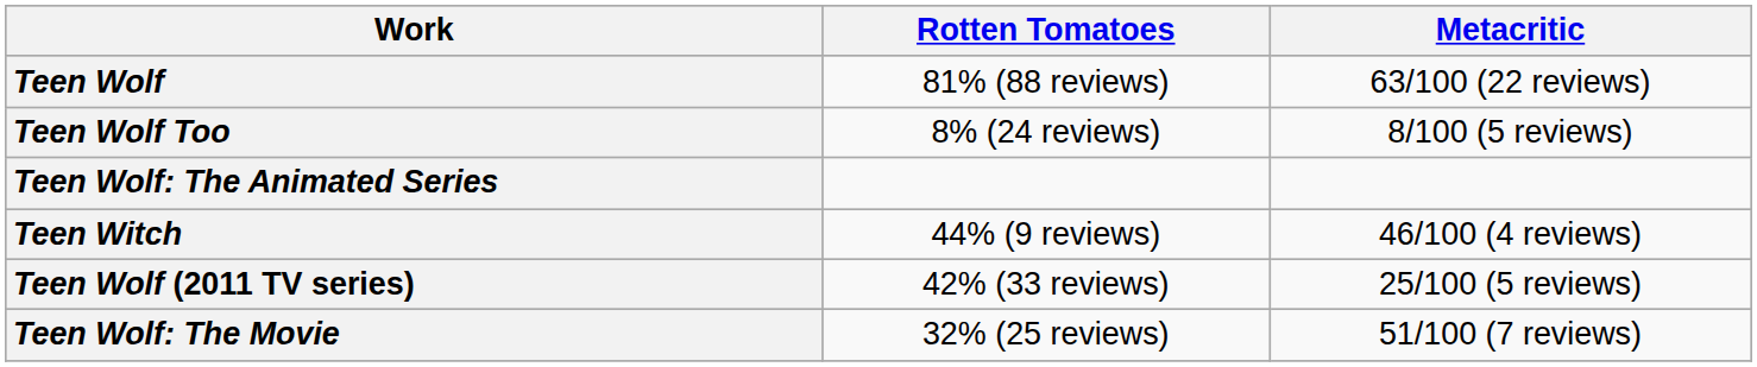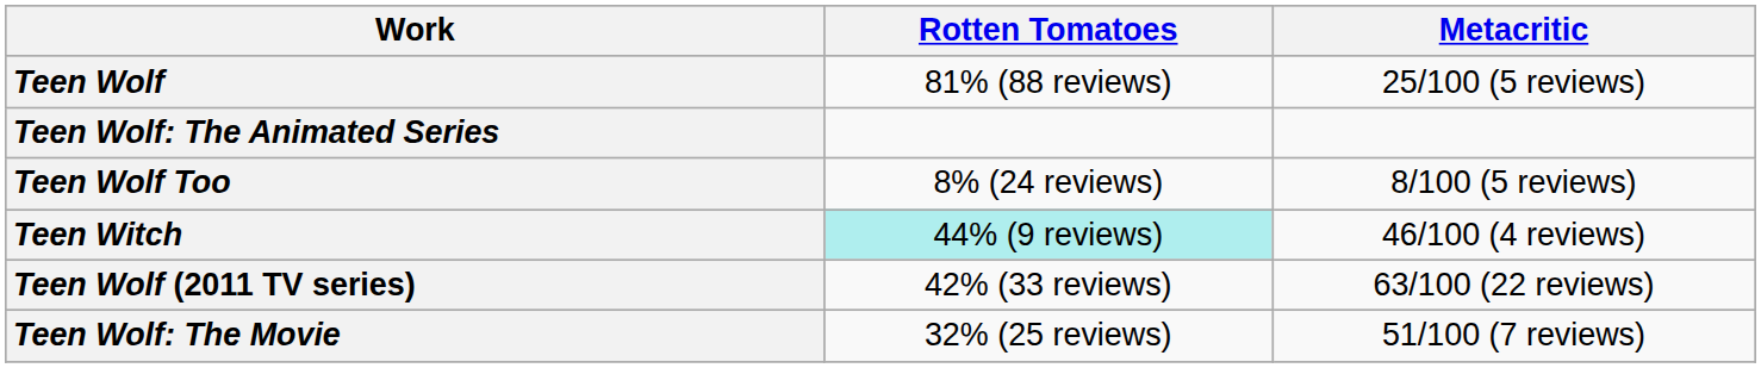Teen Wolf | Metacritic: 63/100 (22 reviews) -> 25/100 (5 reviews)
rows swapped: Teen Wolf: The Animated Series <-> Teen Wolf Too
Teen Witch | Rotten Tomatoes: no background -> paleturquoise background
Teen Wolf (2011 TV series) | Metacritic: 25/100 (5 reviews) -> 63/100 (22 reviews)
